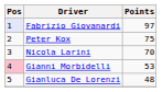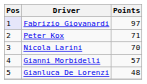Peter Kox | Points: 75 -> 71
Gianni Morbidelli | Pos: pink background -> no background
Gianni Morbidelli | Points: 53 -> 57
